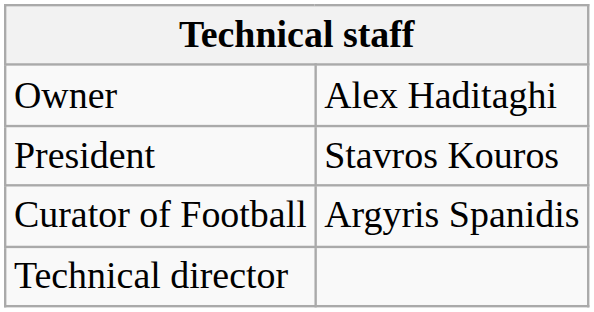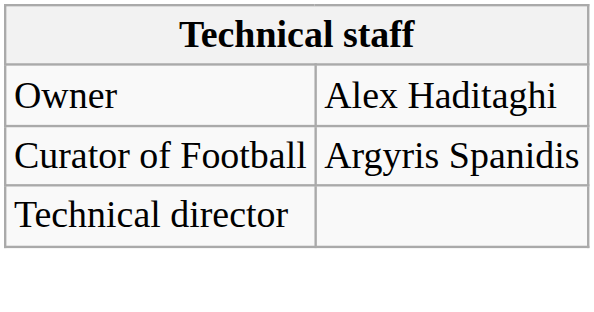- row: President | Stavros Kouros
